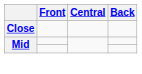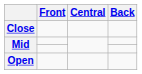+ row: Open
